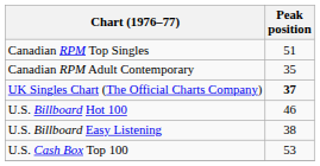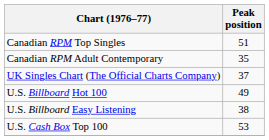UK Singles Chart (The Official Charts Company) | Peak position: bold -> normal
U.S. Billboard Hot 100 | Peak position: 46 -> 49
